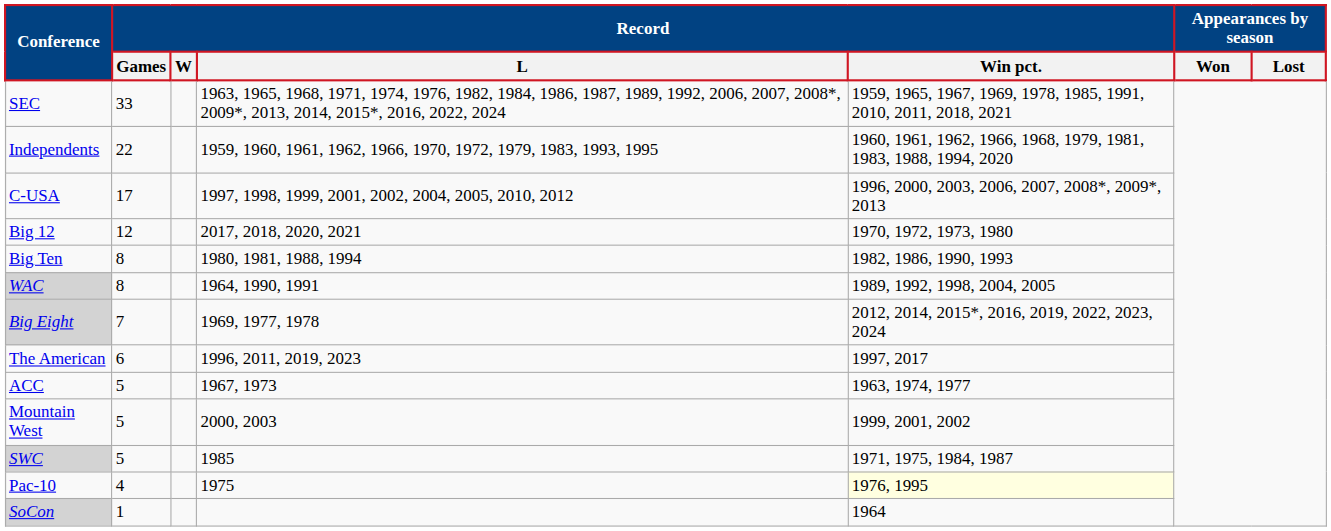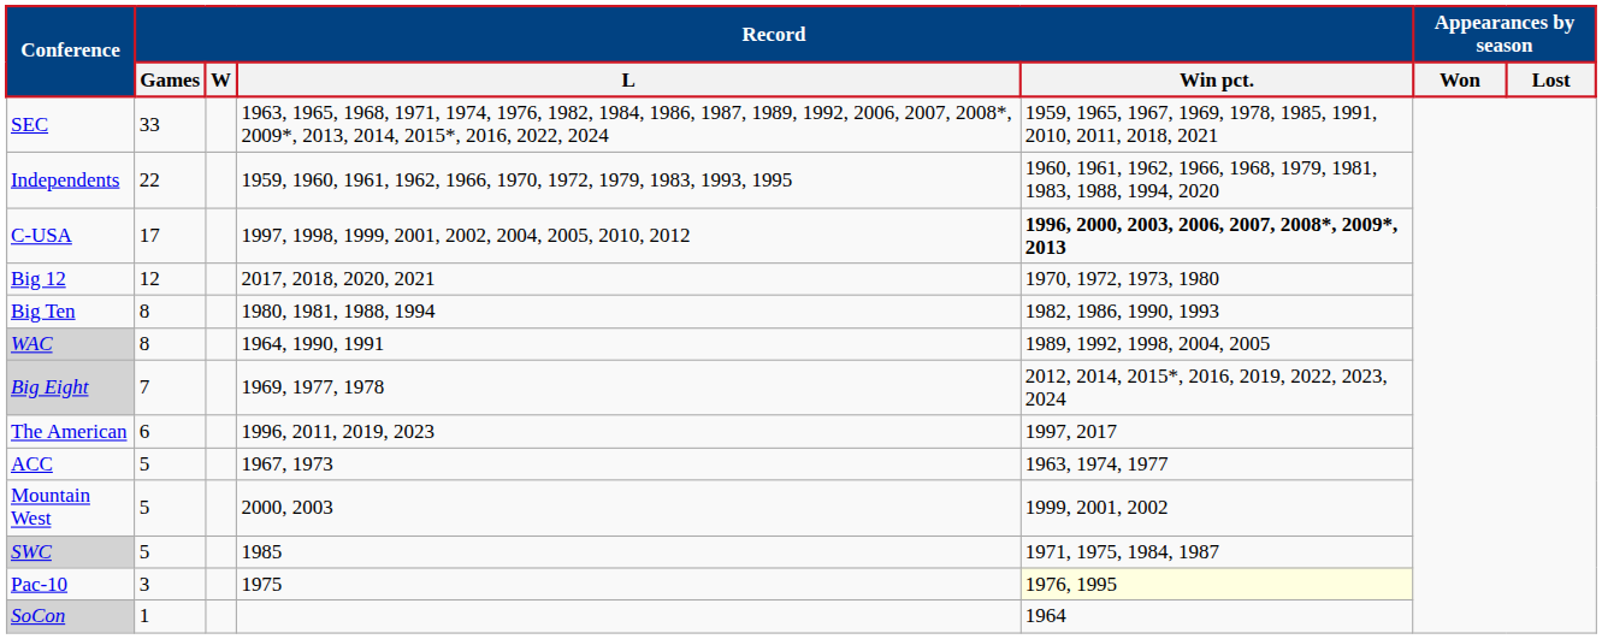C-USA | Record / Win pct.: normal -> bold
Pac-10 | Record / Games: 4 -> 3
